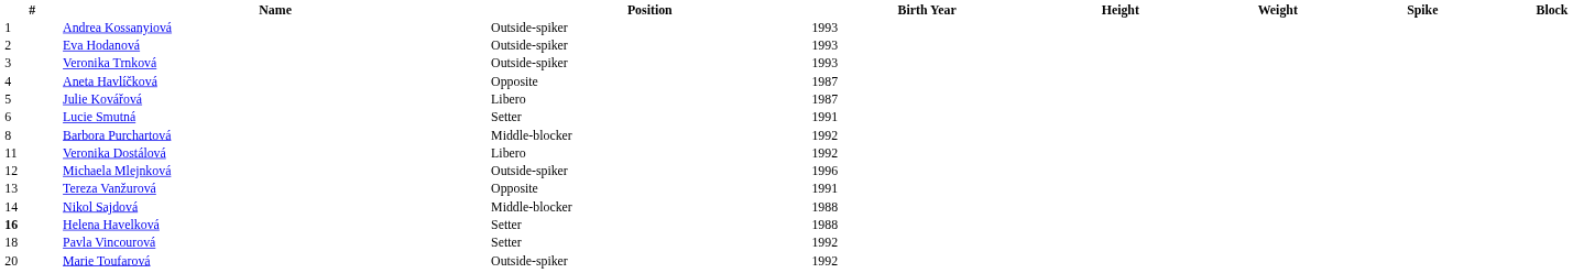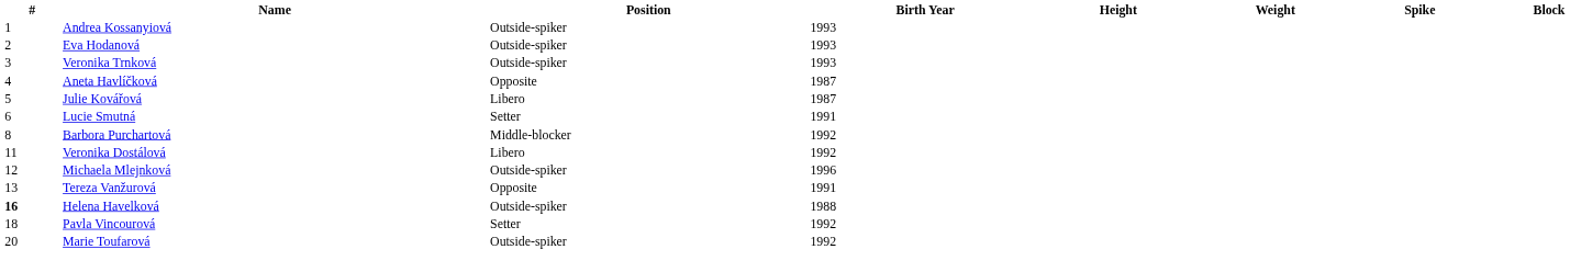- row: 14 | Nikol Sajdová | Middle-blocker | 1988
Helena Havelková | Position: Setter -> Outside-spiker
